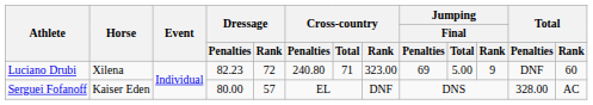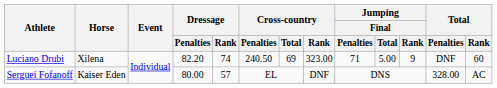Luciano Drubi | Dressage / Penalties: 82.23 -> 82.20
Luciano Drubi | Dressage / Rank: 72 -> 74
Luciano Drubi | Cross-country / Penalties: 240.80 -> 240.50
Luciano Drubi | Cross-country / Total: 71 -> 69
Luciano Drubi | Jumping / Final / Penalties: 69 -> 71
